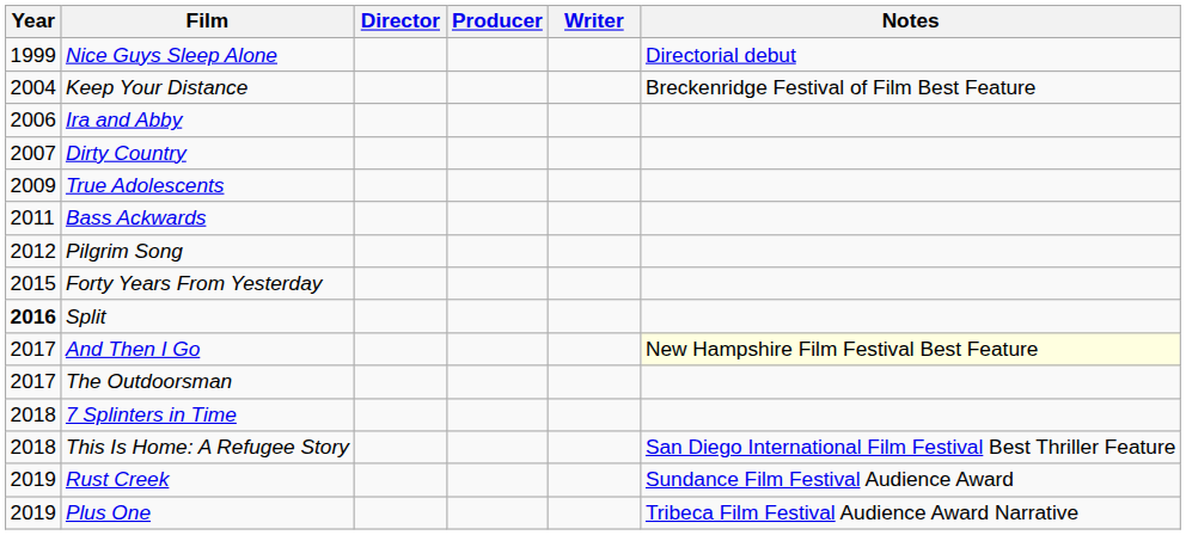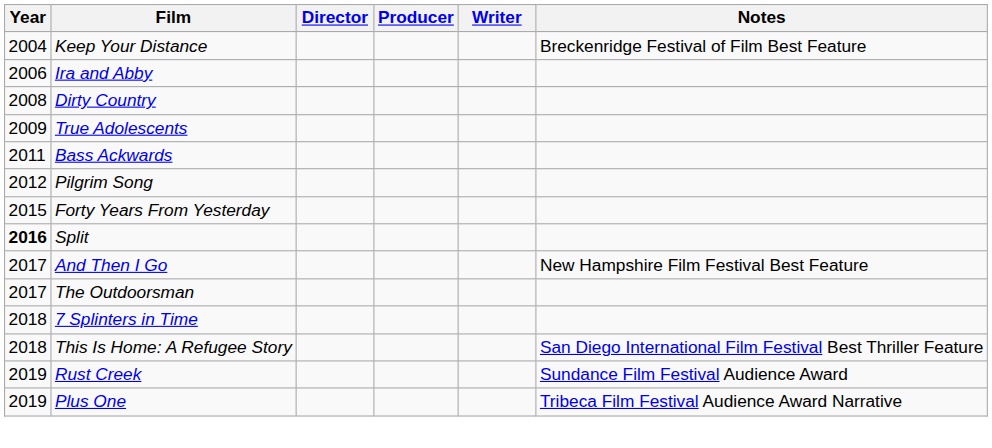- row: 1999 | Nice Guys Sleep Alone | Directorial debut
Dirty Country | Year: 2007 -> 2008
And Then I Go | Notes: lightyellow background -> no background
